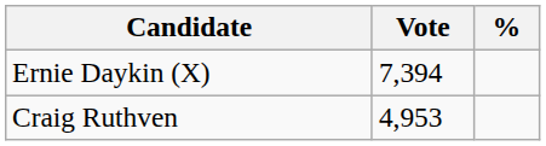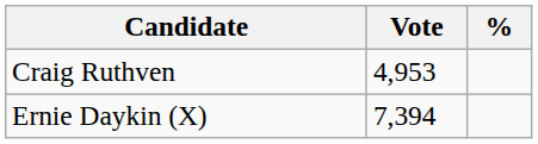rows swapped: Ernie Daykin (X) <-> Craig Ruthven
